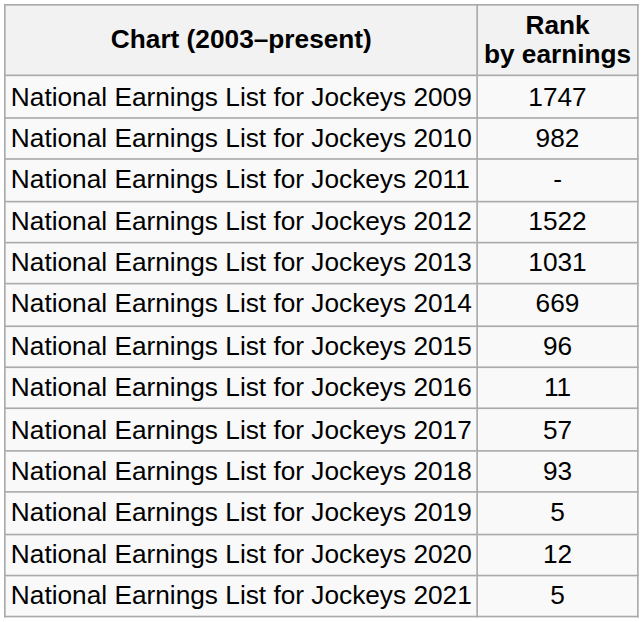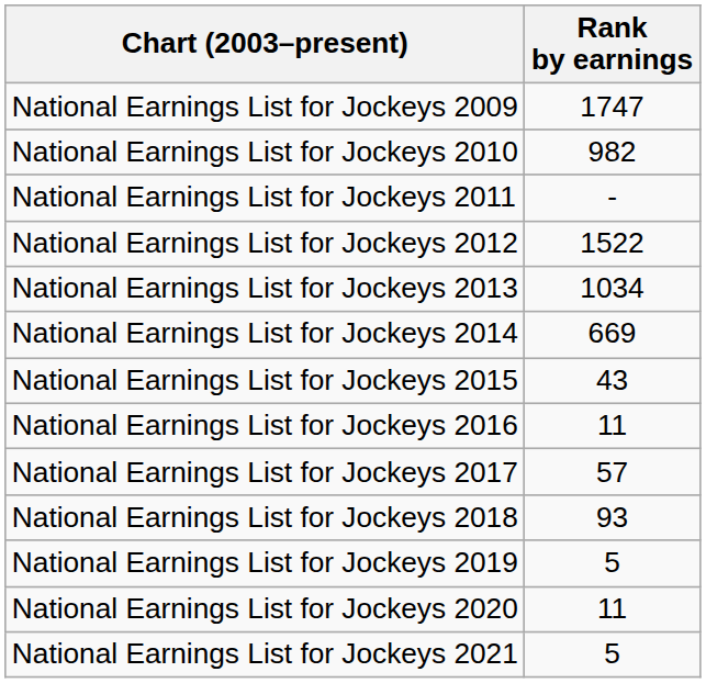National Earnings List for Jockeys 2013 | Rank by earnings: 1031 -> 1034
National Earnings List for Jockeys 2015 | Rank by earnings: 96 -> 43
National Earnings List for Jockeys 2020 | Rank by earnings: 12 -> 11
